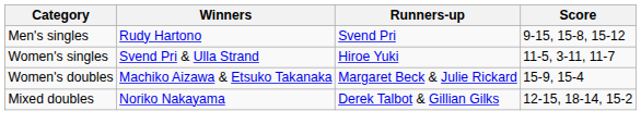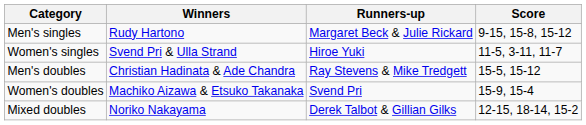Men's singles | Runners-up: Svend Pri -> Margaret Beck & Julie Rickard
+ row: Men's doubles | Christian Hadinata & Ade Chandra | Ray Stevens & Mike Tredgett | 15-5, 15-12
Women's doubles | Runners-up: Margaret Beck & Julie Rickard -> Svend Pri
